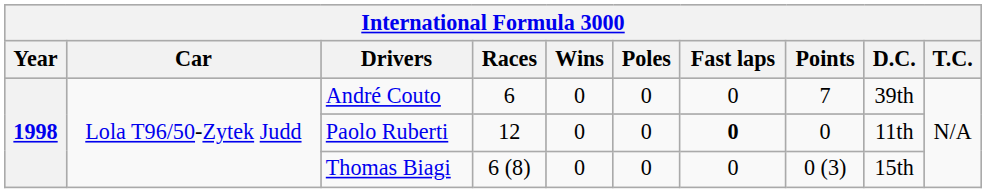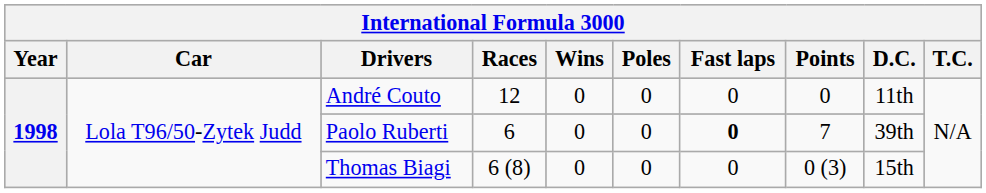André Couto | Races: 6 -> 12
André Couto | Points: 7 -> 0
André Couto | D.C.: 39th -> 11th
Paolo Ruberti | Races: 12 -> 6
Paolo Ruberti | Points: 0 -> 7
Paolo Ruberti | D.C.: 11th -> 39th
